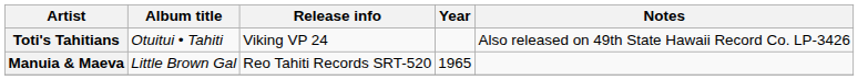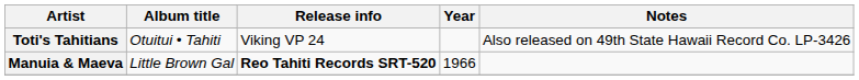Manuia & Maeva | Release info: normal -> bold
Manuia & Maeva | Year: 1965 -> 1966
